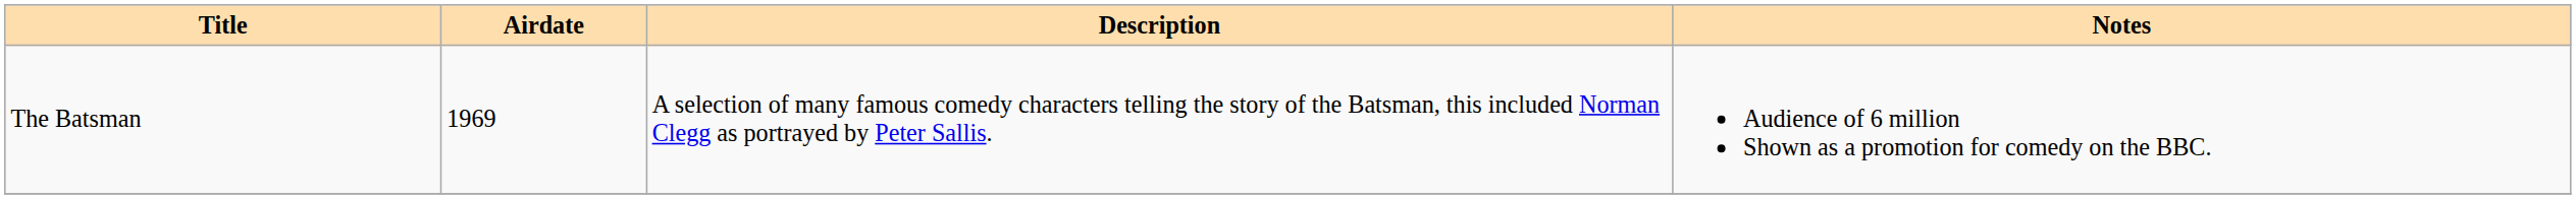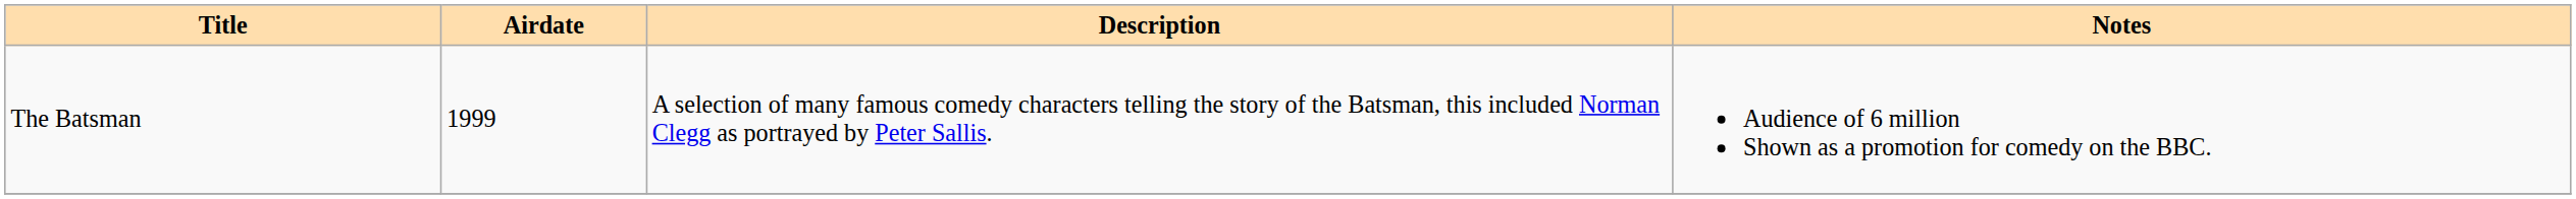The Batsman | Airdate: 1969 -> 1999
